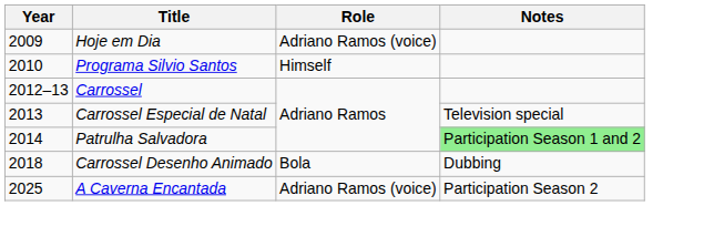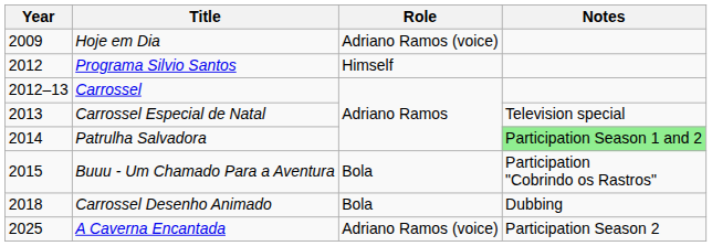Programa Silvio Santos | Year: 2010 -> 2012
+ row: 2015 | Buuu - Um Chamado Para a Aventura | Bola | Participation "Cobrindo os Rastros"
